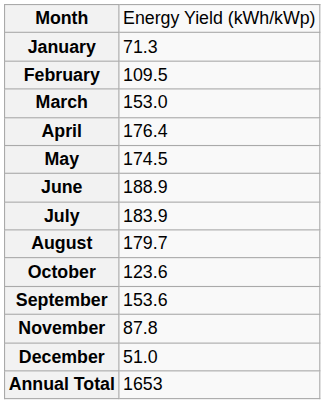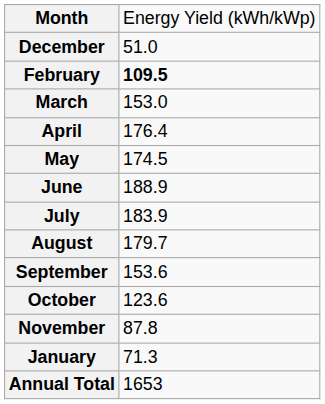rows swapped: January <-> December
February | column 2: normal -> bold
rows swapped: September <-> October
